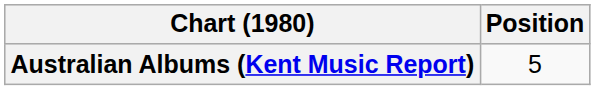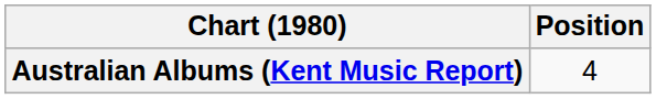Australian Albums (Kent Music Report) | Position: 5 -> 4
